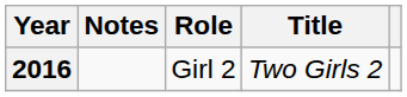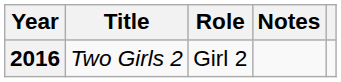columns swapped: Title <-> Notes
